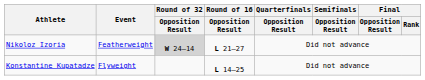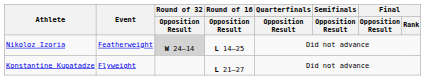Nikoloz Izoria | Round of 16 / Opposition Result: L 21–27 -> L 14–25
Konstantine Kupatadze | Round of 16 / Opposition Result: L 14–25 -> L 21–27
